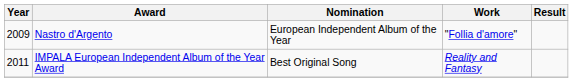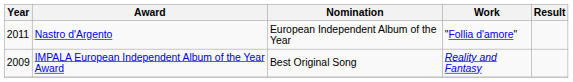Nastro d'Argento | Year: 2009 -> 2011
IMPALA European Independent Album of the Year Award | Year: 2011 -> 2009
